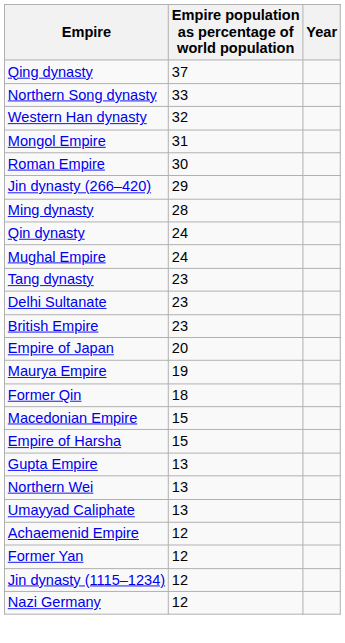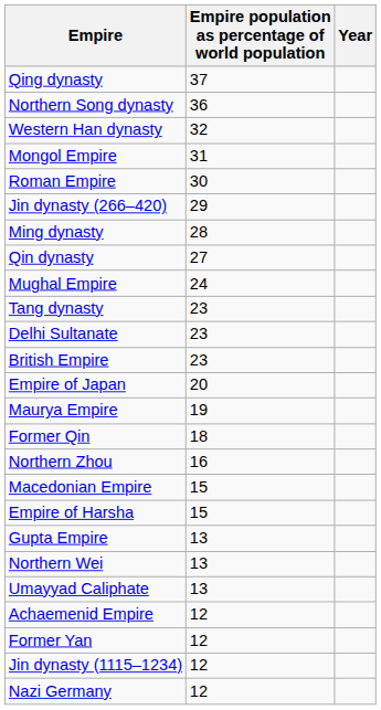Northern Song dynasty | Empire population as percentage of world population: 33 -> 36
Qin dynasty | Empire population as percentage of world population: 24 -> 27
+ row: Northern Zhou | 16
